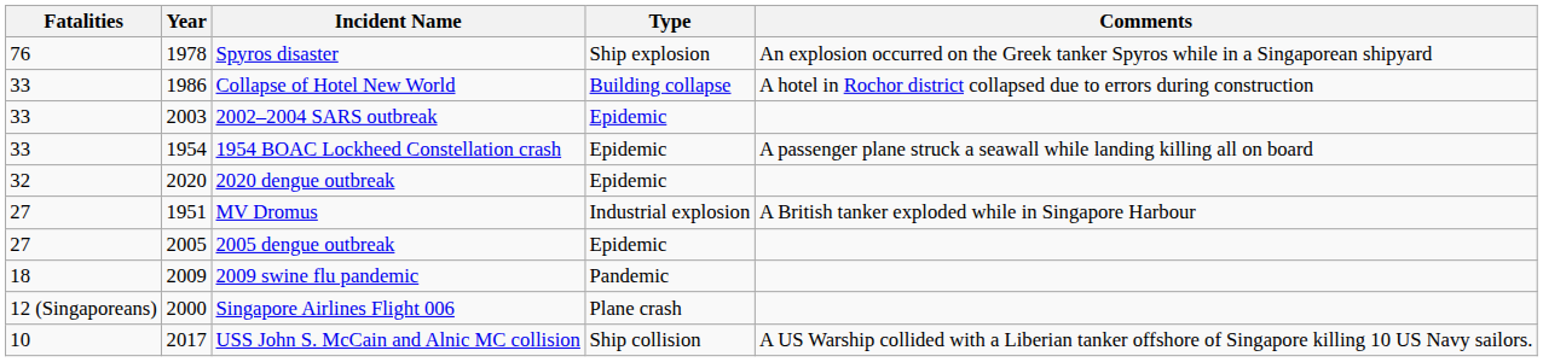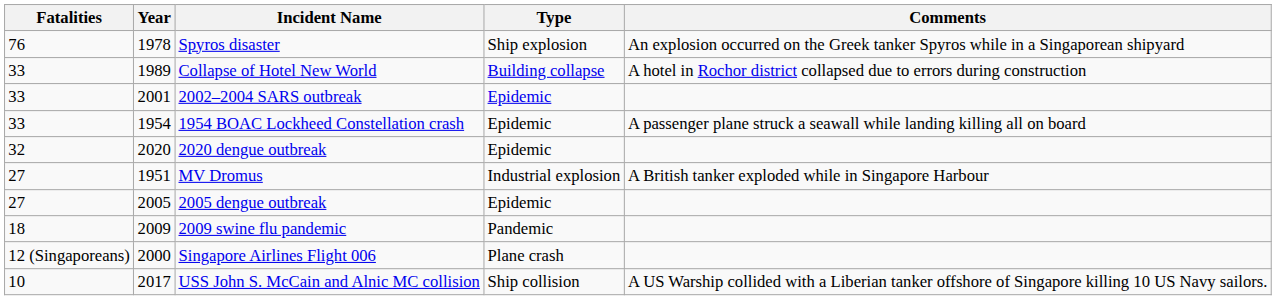Collapse of Hotel New World | Year: 1986 -> 1989
2002–2004 SARS outbreak | Year: 2003 -> 2001
